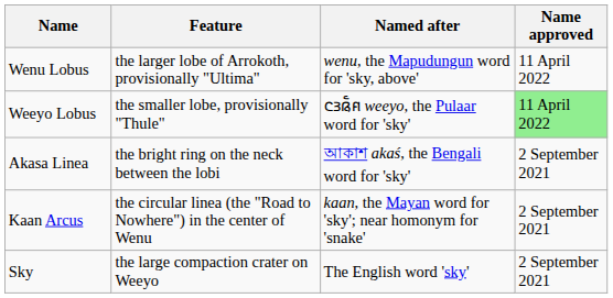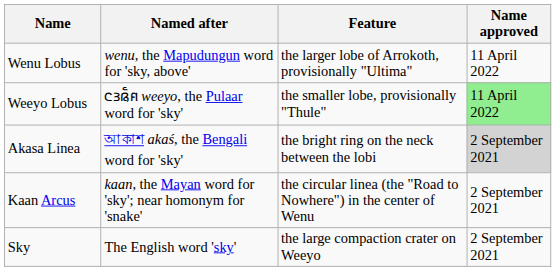columns swapped: Feature <-> Named after
Akasa Linea | Name approved: no background -> lightgrey background
